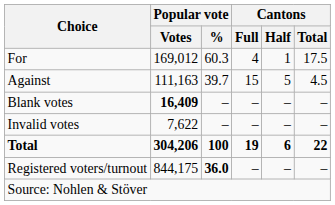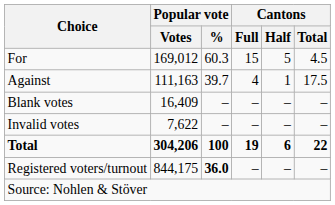For | Cantons / Full: 4 -> 15
For | Cantons / Half: 1 -> 5
For | Cantons / Total: 17.5 -> 4.5
Against | Cantons / Full: 15 -> 4
Against | Cantons / Half: 5 -> 1
Against | Cantons / Total: 4.5 -> 17.5
Blank votes | Popular vote / Votes: bold -> normal
